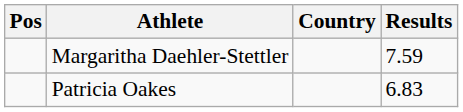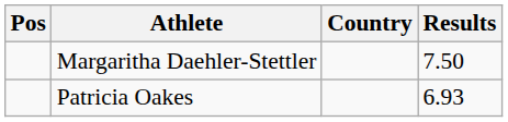Margaritha Daehler-Stettler | Results: 7.59 -> 7.50
Patricia Oakes | Results: 6.83 -> 6.93
